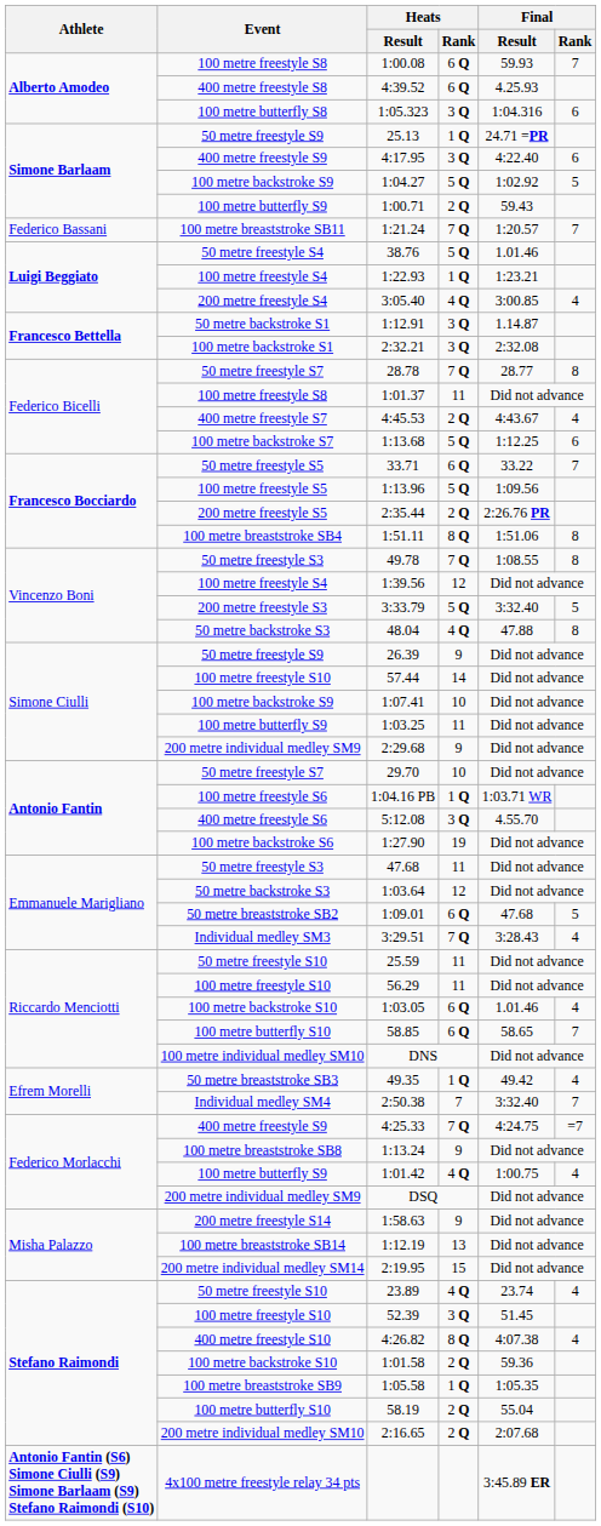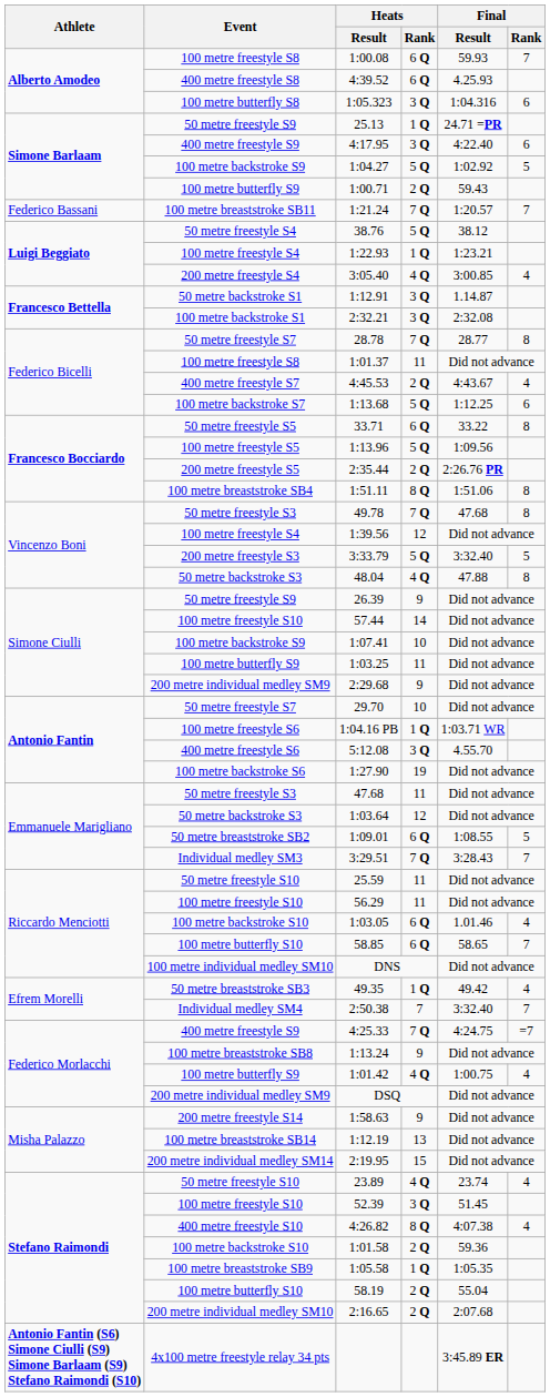38.76 | Final / Result: 1.01.46 -> 38.12
33.71 | Final / Rank: 7 -> 8
49.78 | Final / Result: 1:08.55 -> 47.68
1:09.01 | Final / Result: 47.68 -> 1:08.55
3:29.51 | Final / Rank: 4 -> 7
